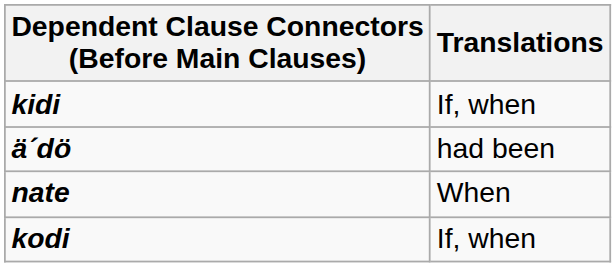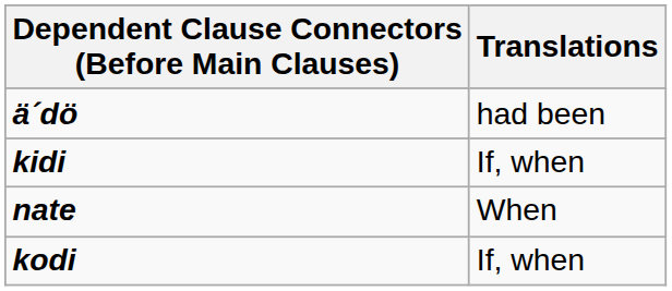rows swapped: ä´dö <-> kidi
